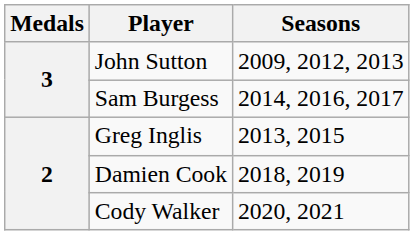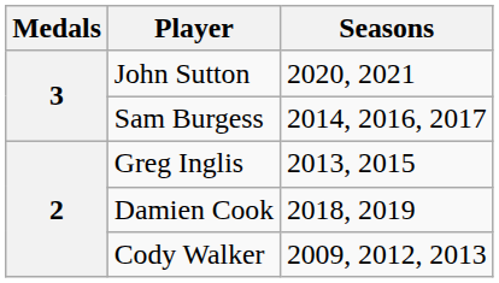John Sutton | Seasons: 2009, 2012, 2013 -> 2020, 2021
Cody Walker | Seasons: 2020, 2021 -> 2009, 2012, 2013
